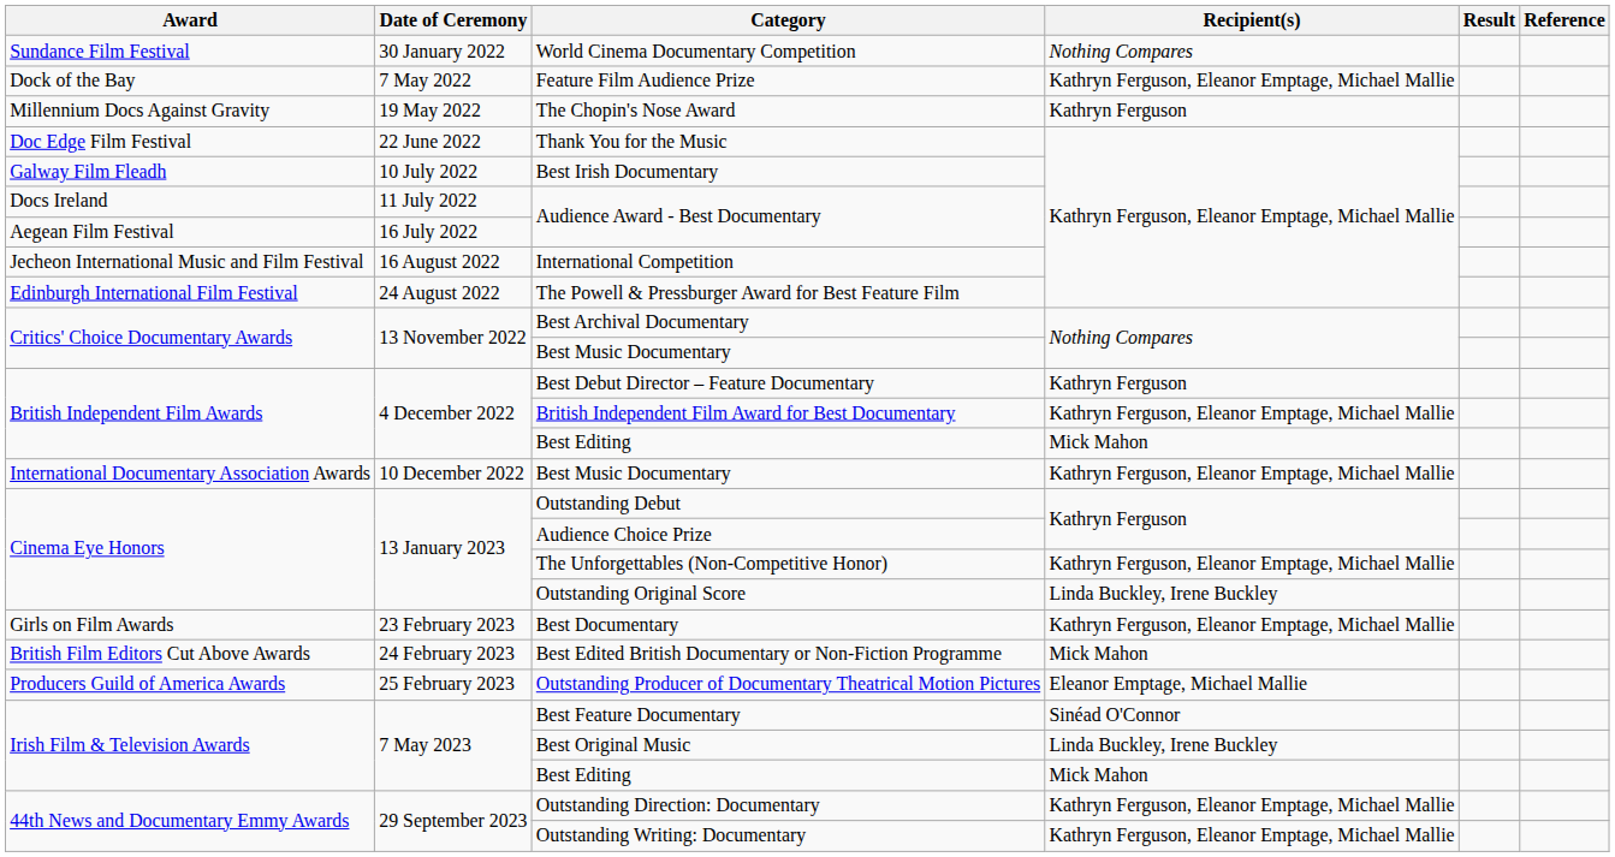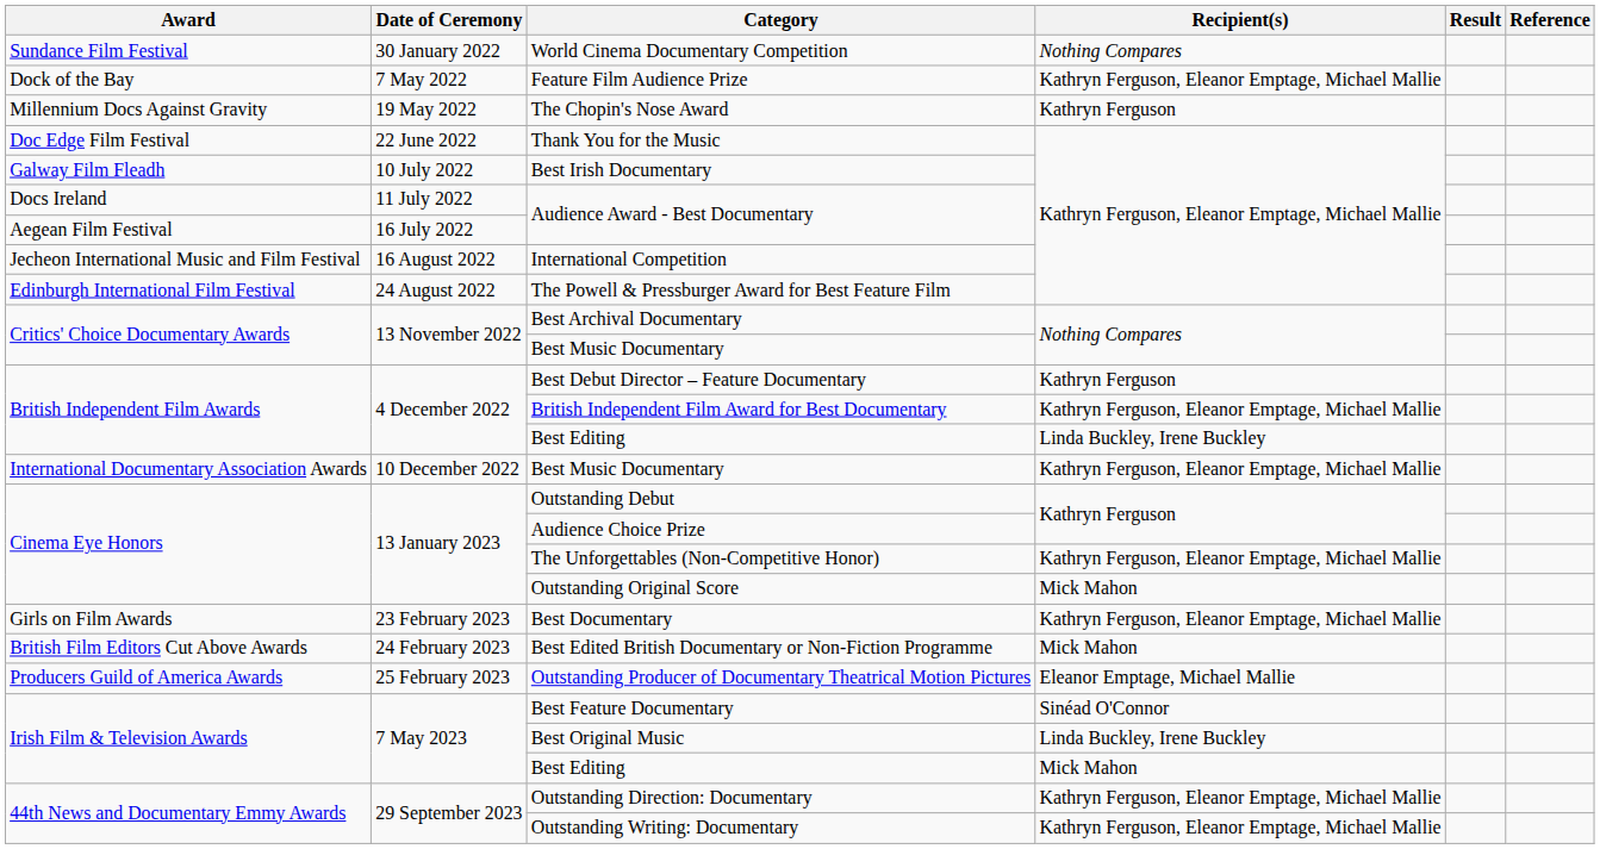British Independent Film Awards / Best Editing | Recipient(s): Mick Mahon -> Linda Buckley, Irene Buckley
Outstanding Original Score | Recipient(s): Linda Buckley, Irene Buckley -> Mick Mahon
